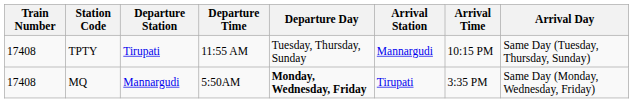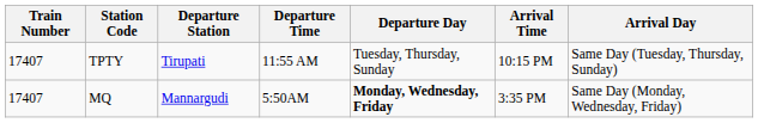- column: Arrival Station | Mannargudi | Tirupati
TPTY | Train Number: 17408 -> 17407
MQ | Train Number: 17408 -> 17407
